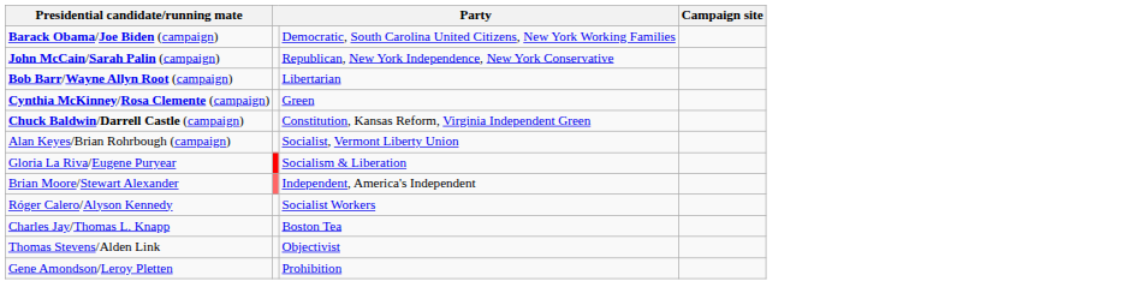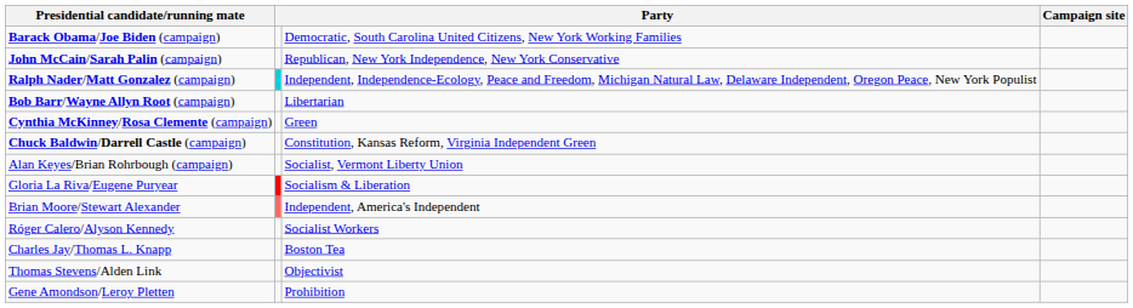+ row: Ralph Nader/Matt Gonzalez (campaign) | Independent, Independence-Ecology, Peace and Freedom, Michigan Natural Law, Delaware Independent, Oregon Peace, New York Populist
